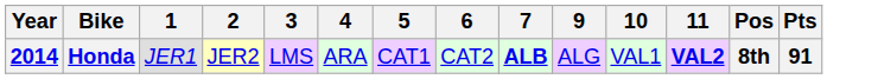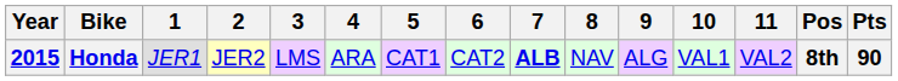+ column: 8 | NAV
Honda | Year: 2014 -> 2015
Honda | 11: bold -> normal
Honda | Pts: 91 -> 90
